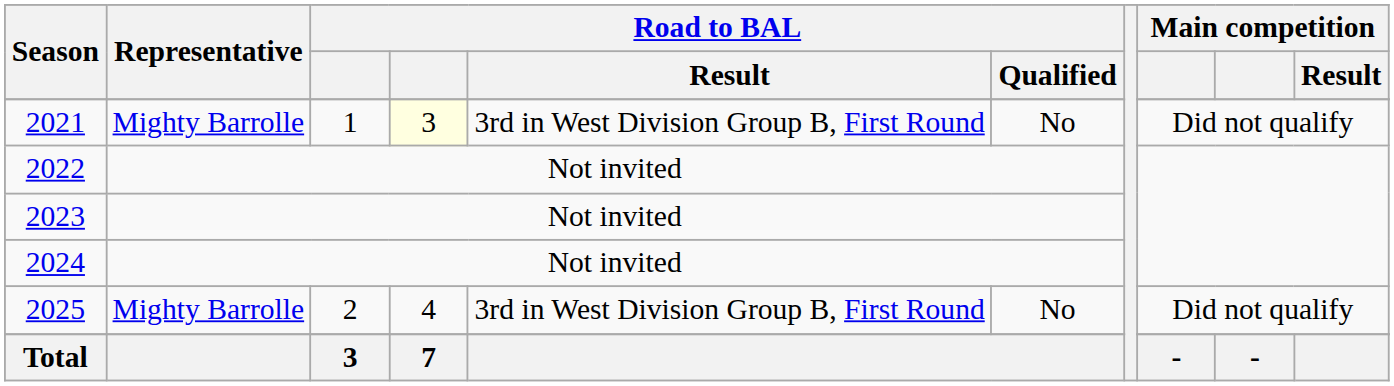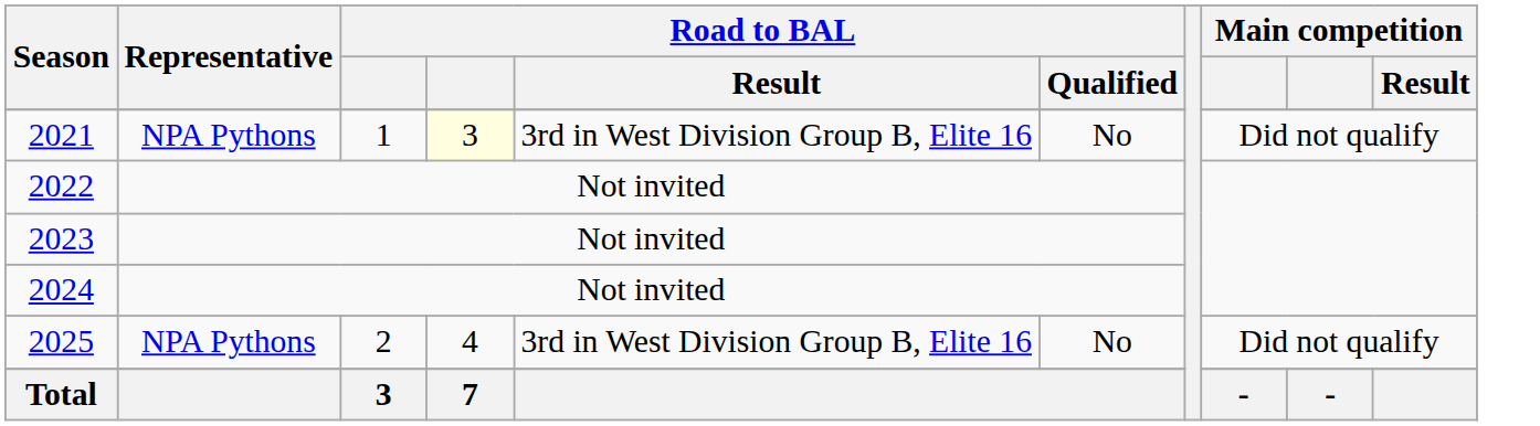2021 | Representative: Mighty Barrolle -> NPA Pythons
2021 | Road to BAL / Result: 3rd in West Division Group B, First Round -> 3rd in West Division Group B, Elite 16
2025 | Representative: Mighty Barrolle -> NPA Pythons
2025 | Road to BAL / Result: 3rd in West Division Group B, First Round -> 3rd in West Division Group B, Elite 16
